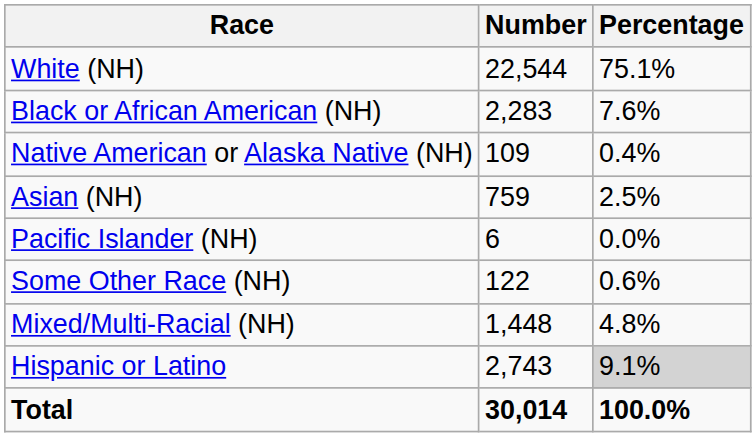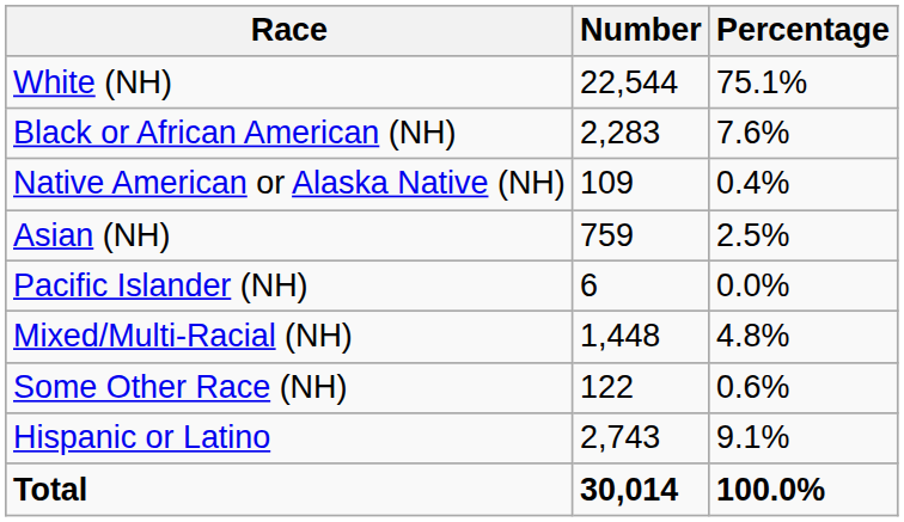rows swapped: Some Other Race (NH) <-> Mixed/Multi-Racial (NH)
Hispanic or Latino | Percentage: lightgrey background -> no background
